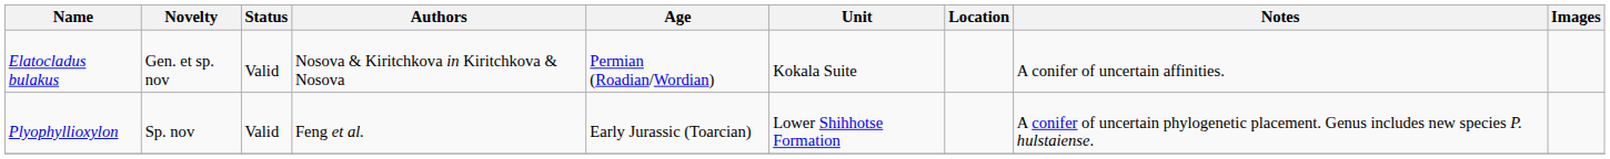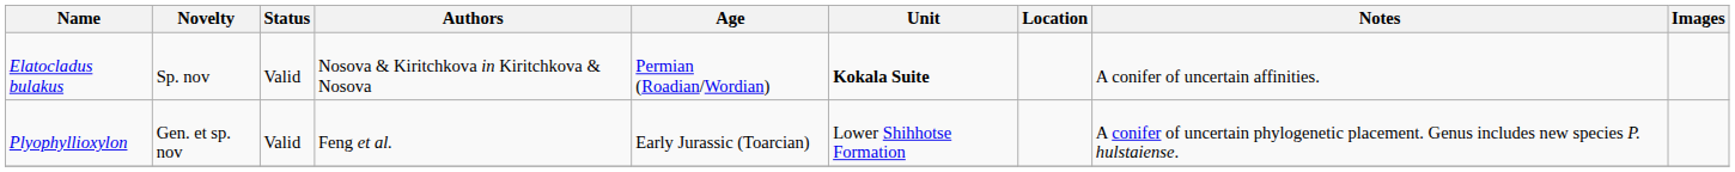Elatocladus bulakus | Novelty: Gen. et sp. nov -> Sp. nov
Elatocladus bulakus | Unit: normal -> bold
Plyophyllioxylon | Novelty: Sp. nov -> Gen. et sp. nov
